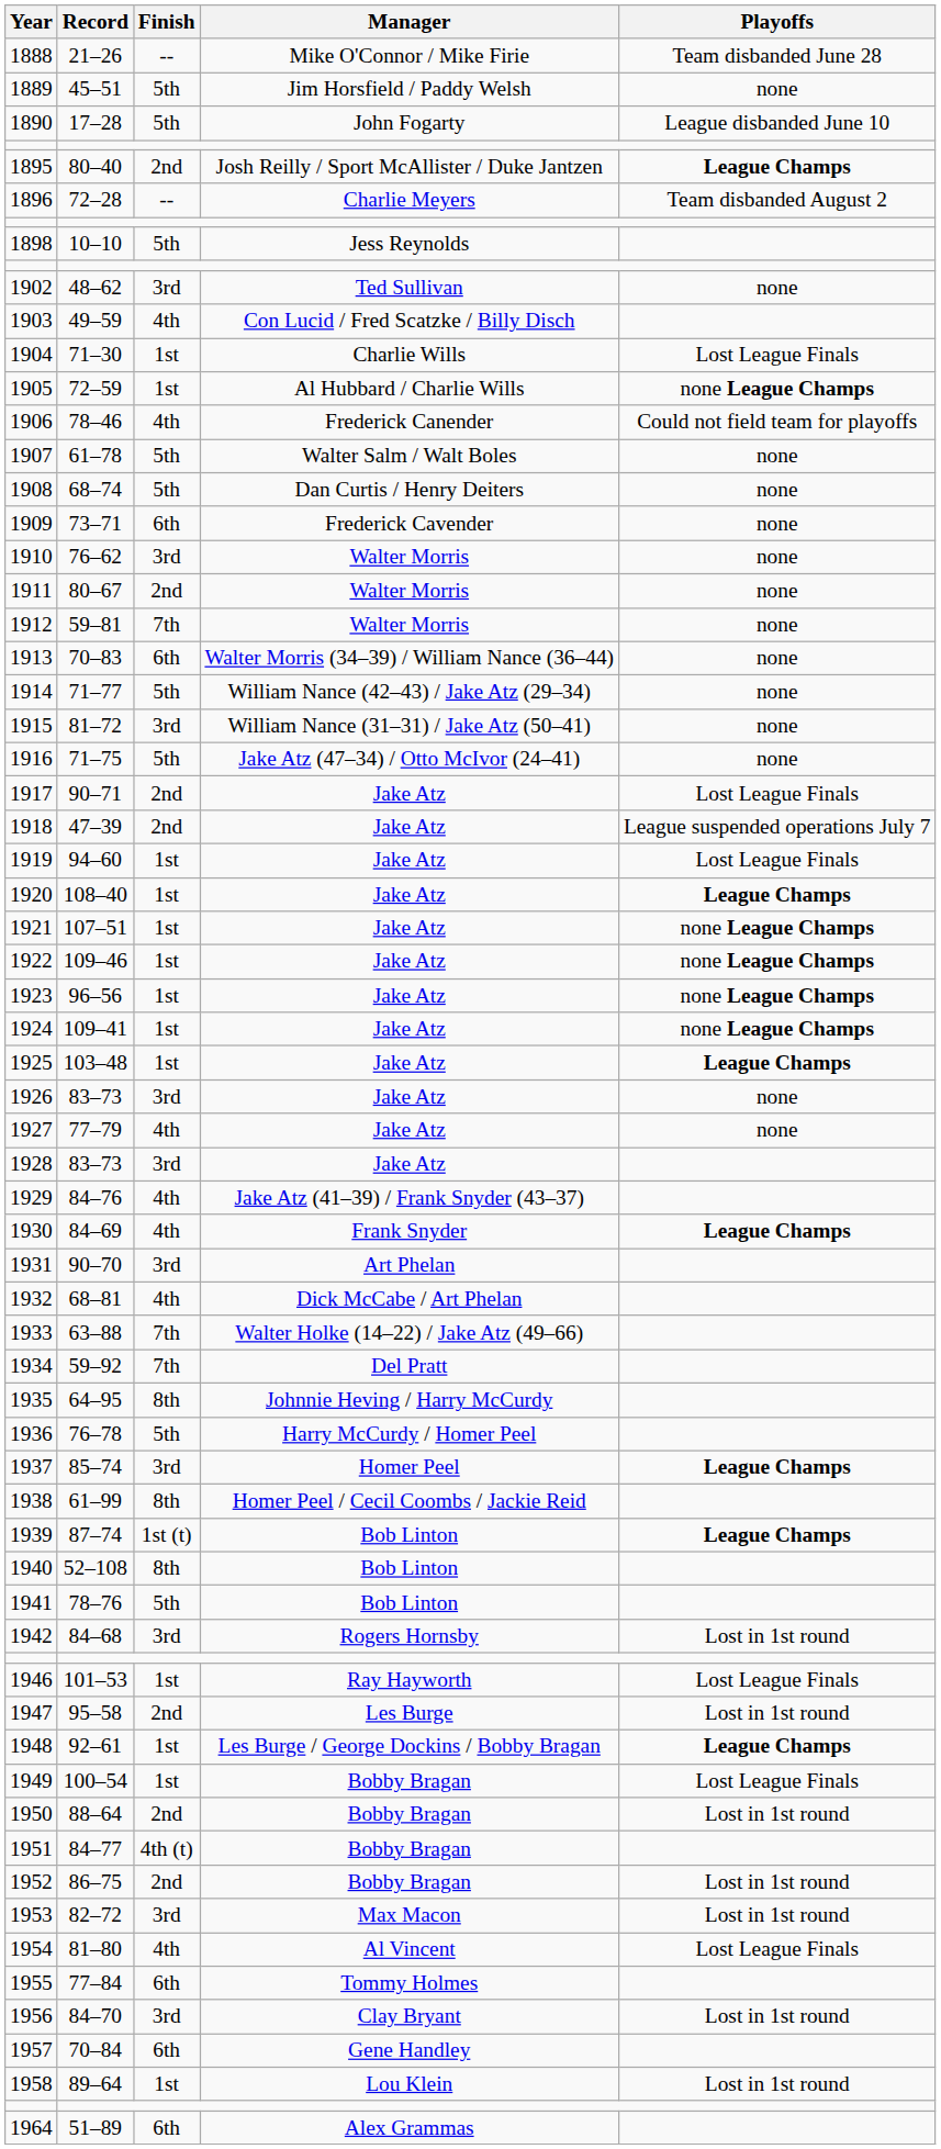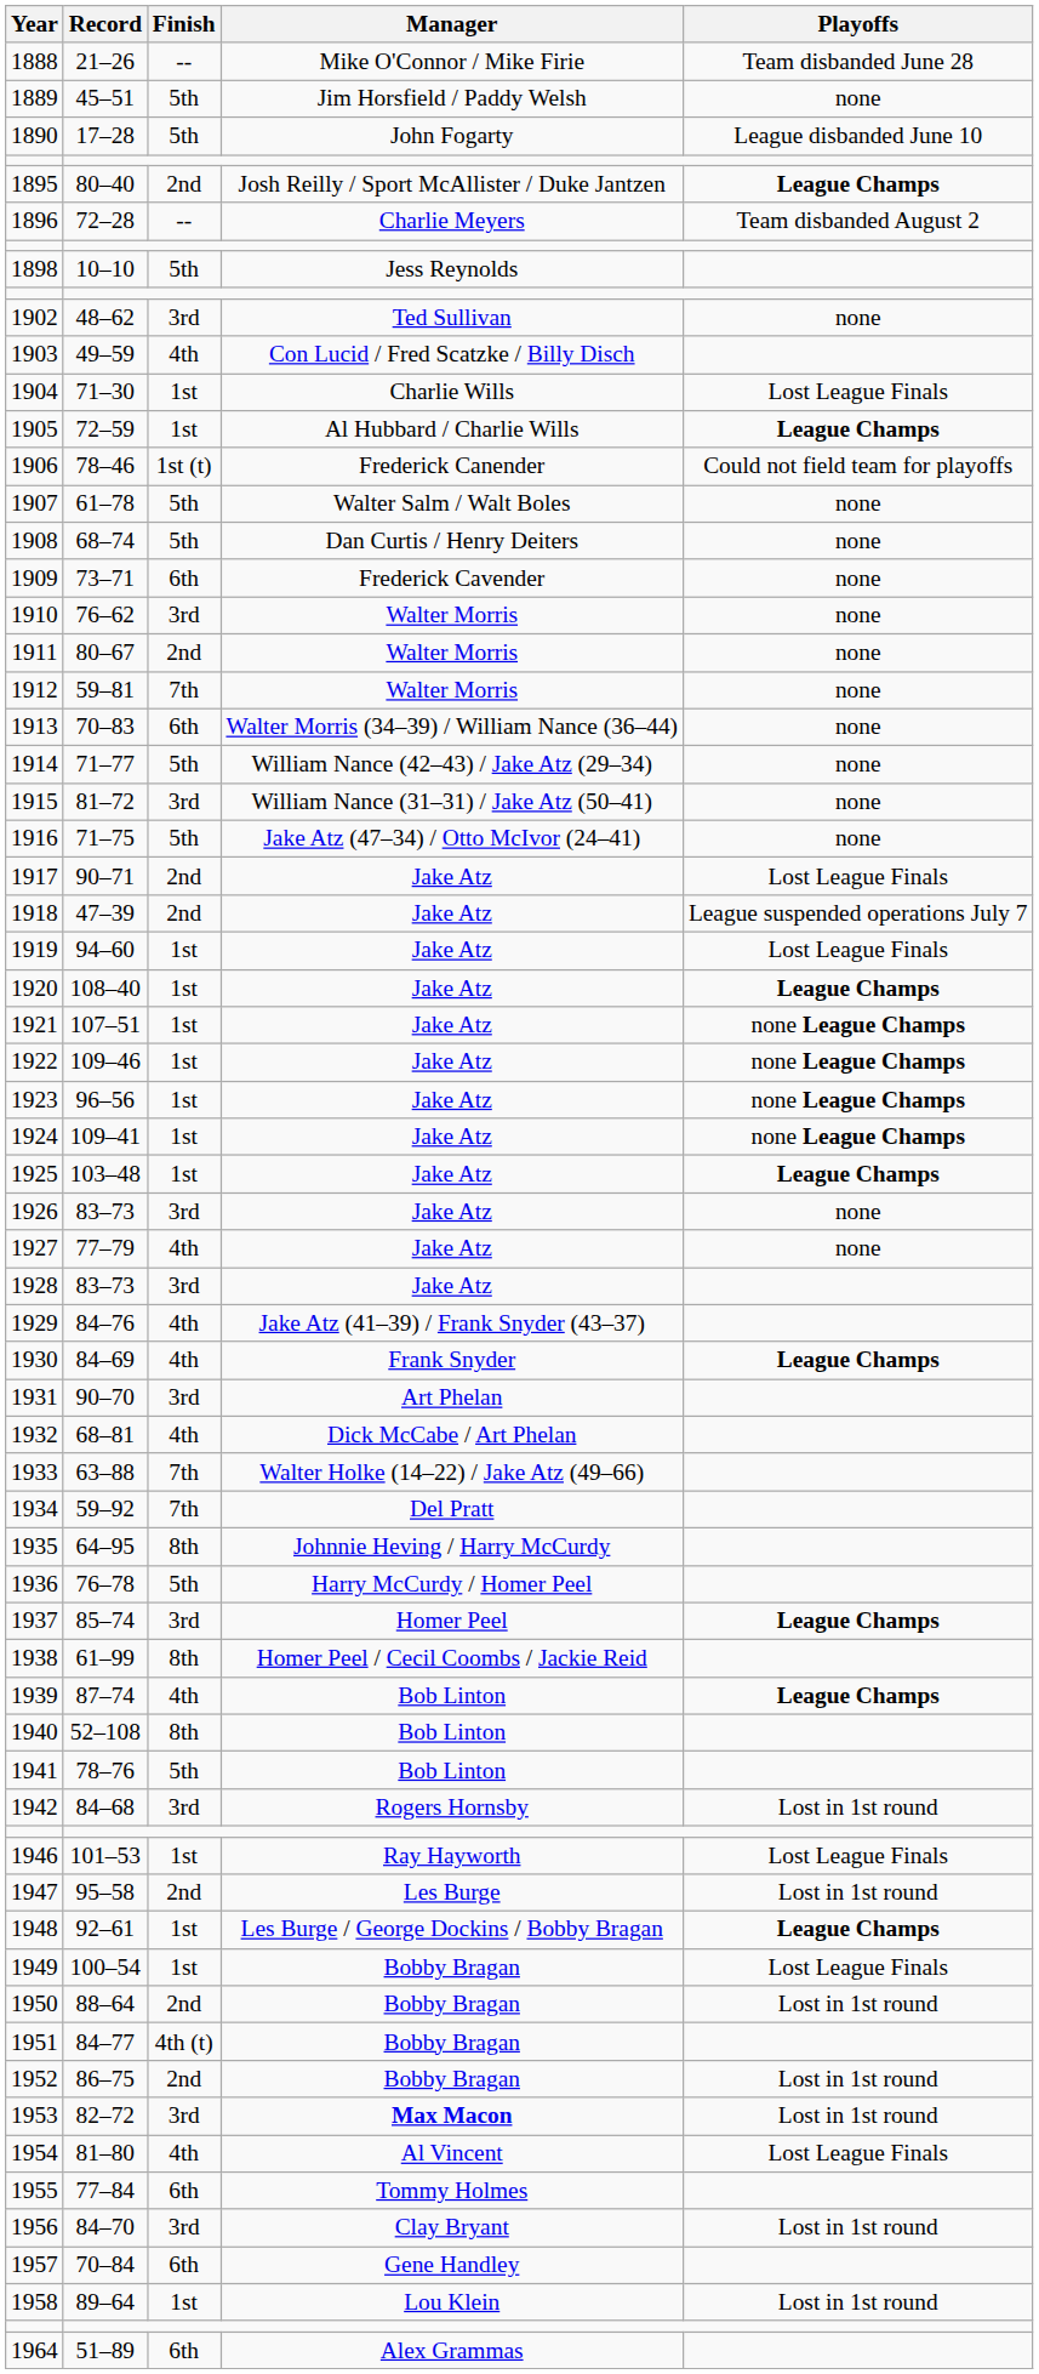1905 | Playoffs: none League Champs -> League Champs
1906 | Finish: 4th -> 1st (t)
1939 | Finish: 1st (t) -> 4th
1953 | Manager: normal -> bold
